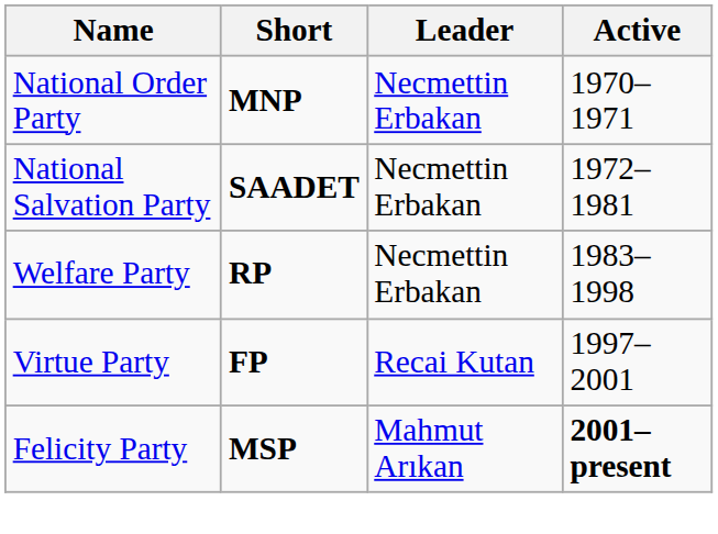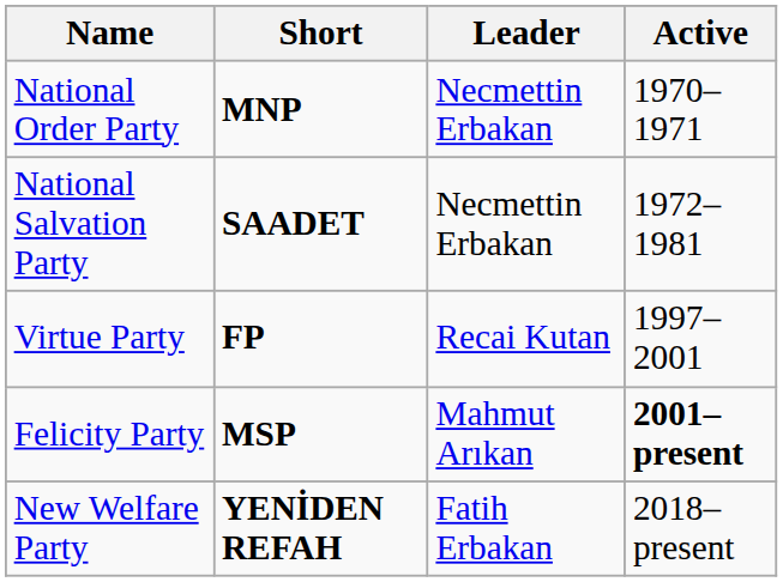- row: Welfare Party | RP | Necmettin Erbakan | 1983–1998
+ row: New Welfare Party | YENİDEN REFAH | Fatih Erbakan | 2018–present
